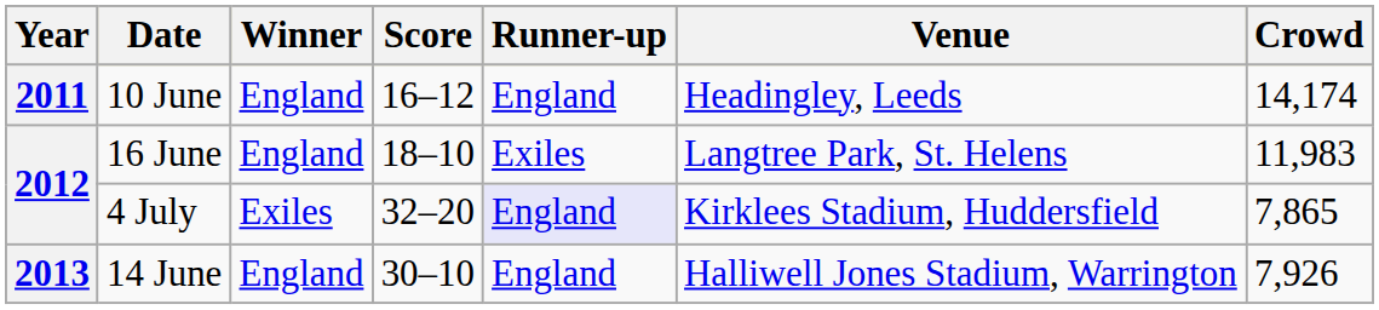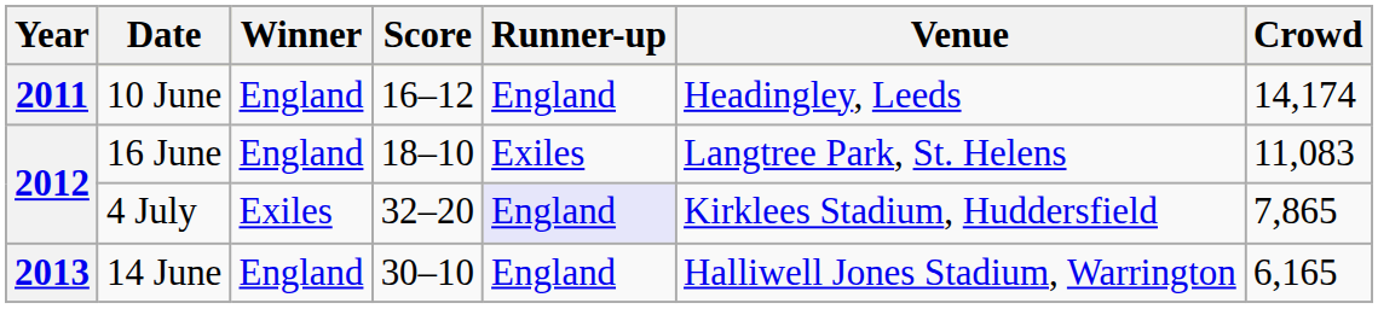16 June | Crowd: 11,983 -> 11,083
14 June | Crowd: 7,926 -> 6,165
